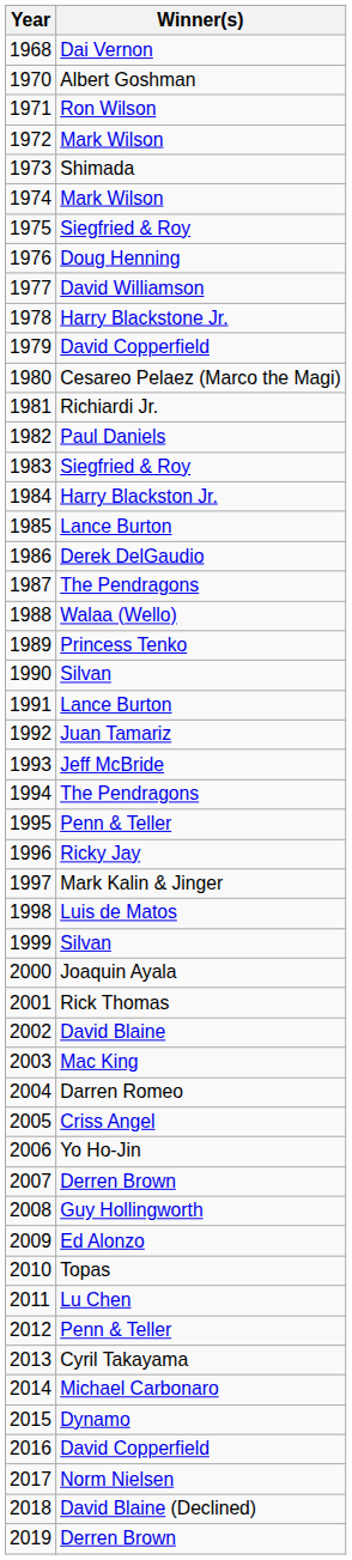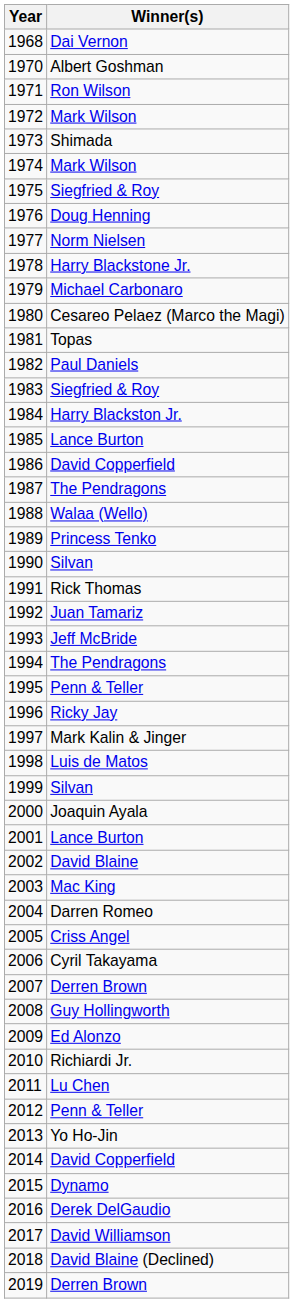1977 | Winner(s): David Williamson -> Norm Nielsen
1979 | Winner(s): David Copperfield -> Michael Carbonaro
1981 | Winner(s): Richiardi Jr. -> Topas
1986 | Winner(s): Derek DelGaudio -> David Copperfield
1991 | Winner(s): Lance Burton -> Rick Thomas
2001 | Winner(s): Rick Thomas -> Lance Burton
2006 | Winner(s): Yo Ho-Jin -> Cyril Takayama
2010 | Winner(s): Topas -> Richiardi Jr.
2013 | Winner(s): Cyril Takayama -> Yo Ho-Jin
2014 | Winner(s): Michael Carbonaro -> David Copperfield
2016 | Winner(s): David Copperfield -> Derek DelGaudio
2017 | Winner(s): Norm Nielsen -> David Williamson
